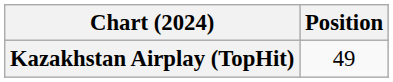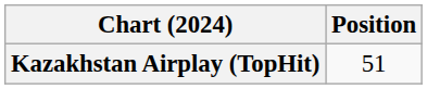Kazakhstan Airplay (TopHit) | Position: 49 -> 51
